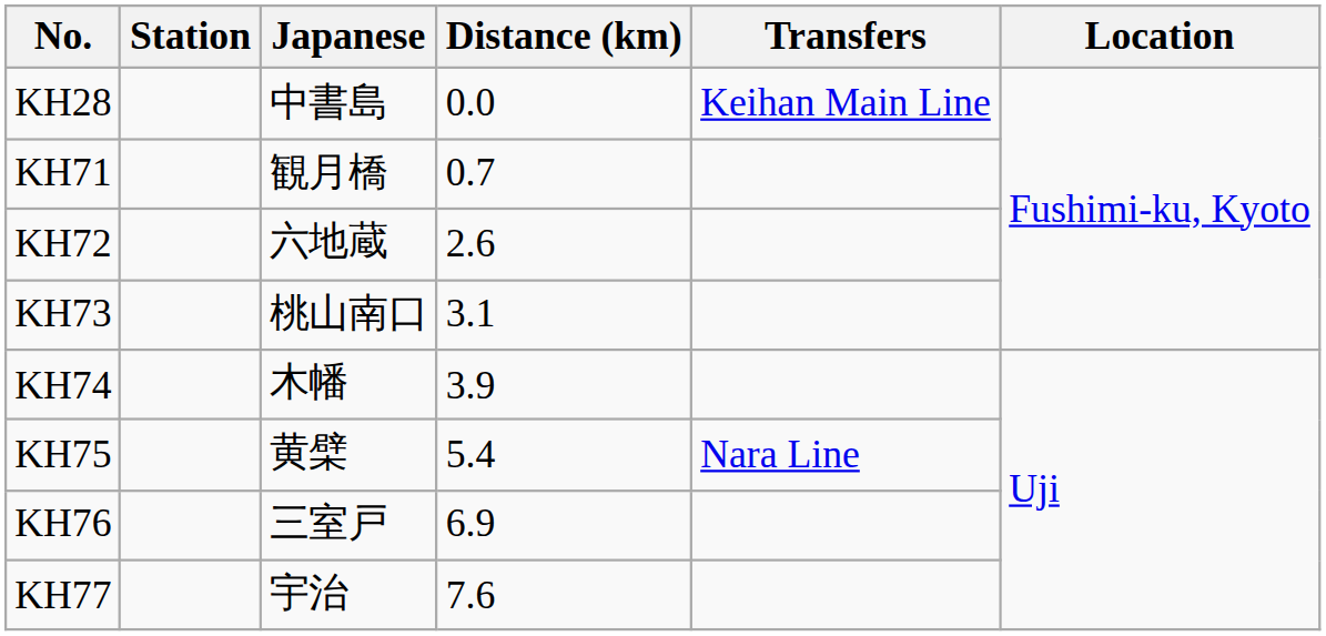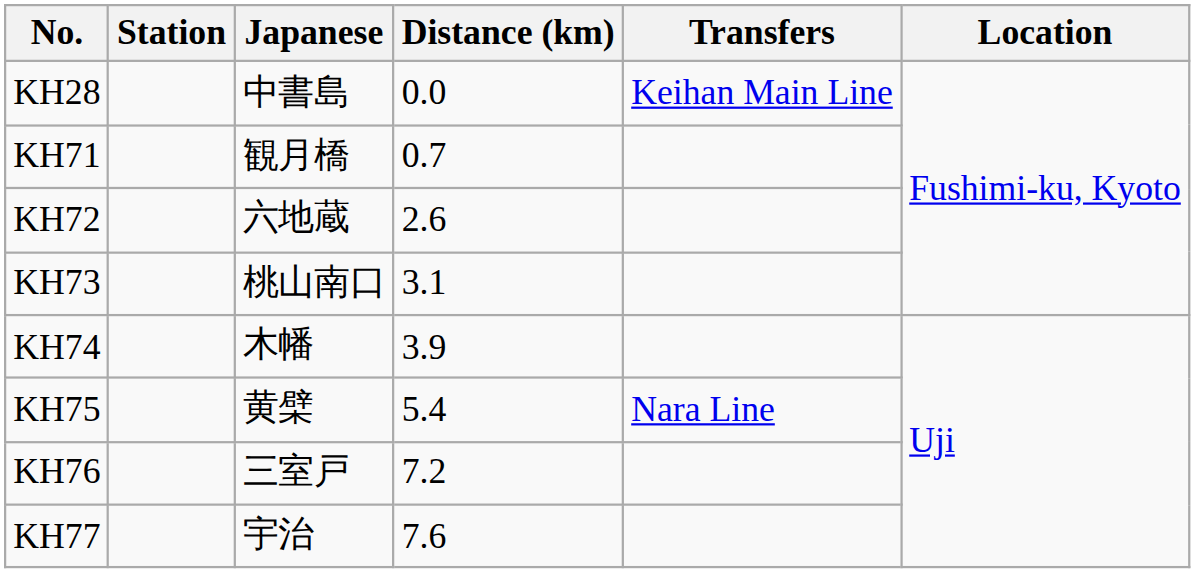KH76 | Distance (km): 6.9 -> 7.2
